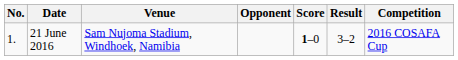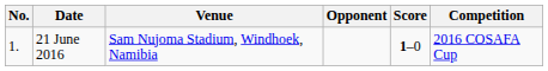- column: Result | 3–2
